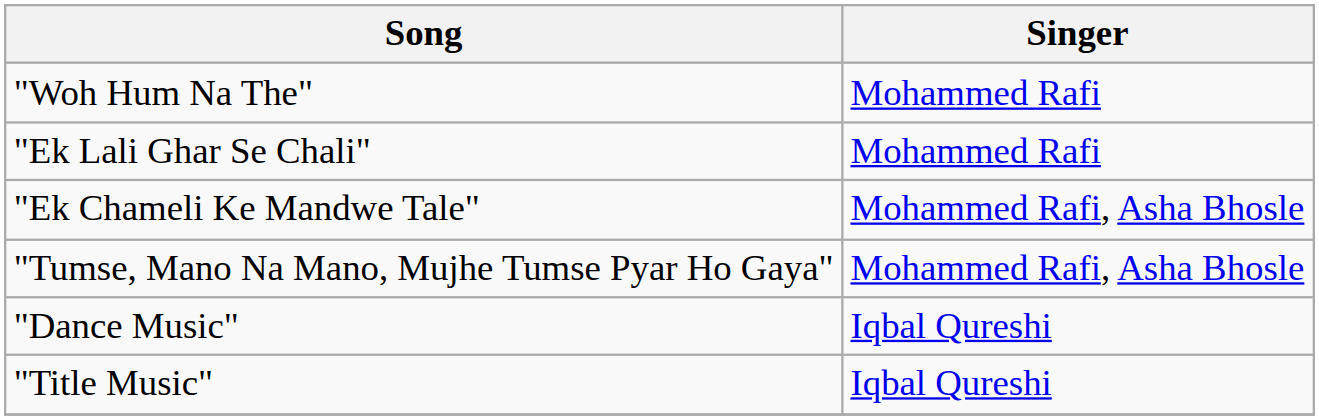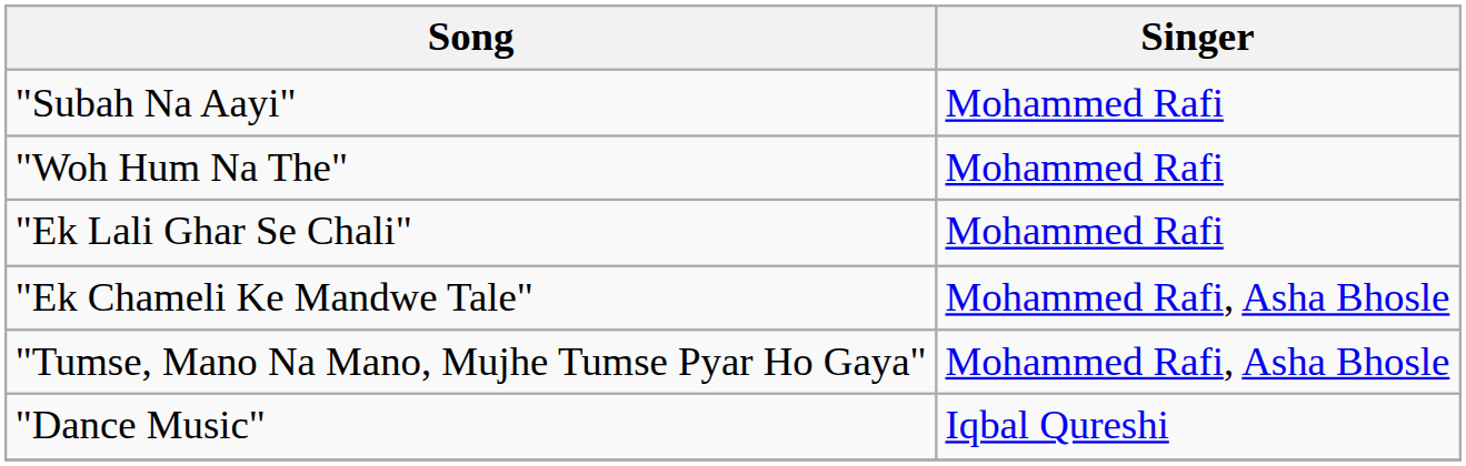+ row: "Subah Na Aayi" | Mohammed Rafi
- row: "Title Music" | Iqbal Qureshi
